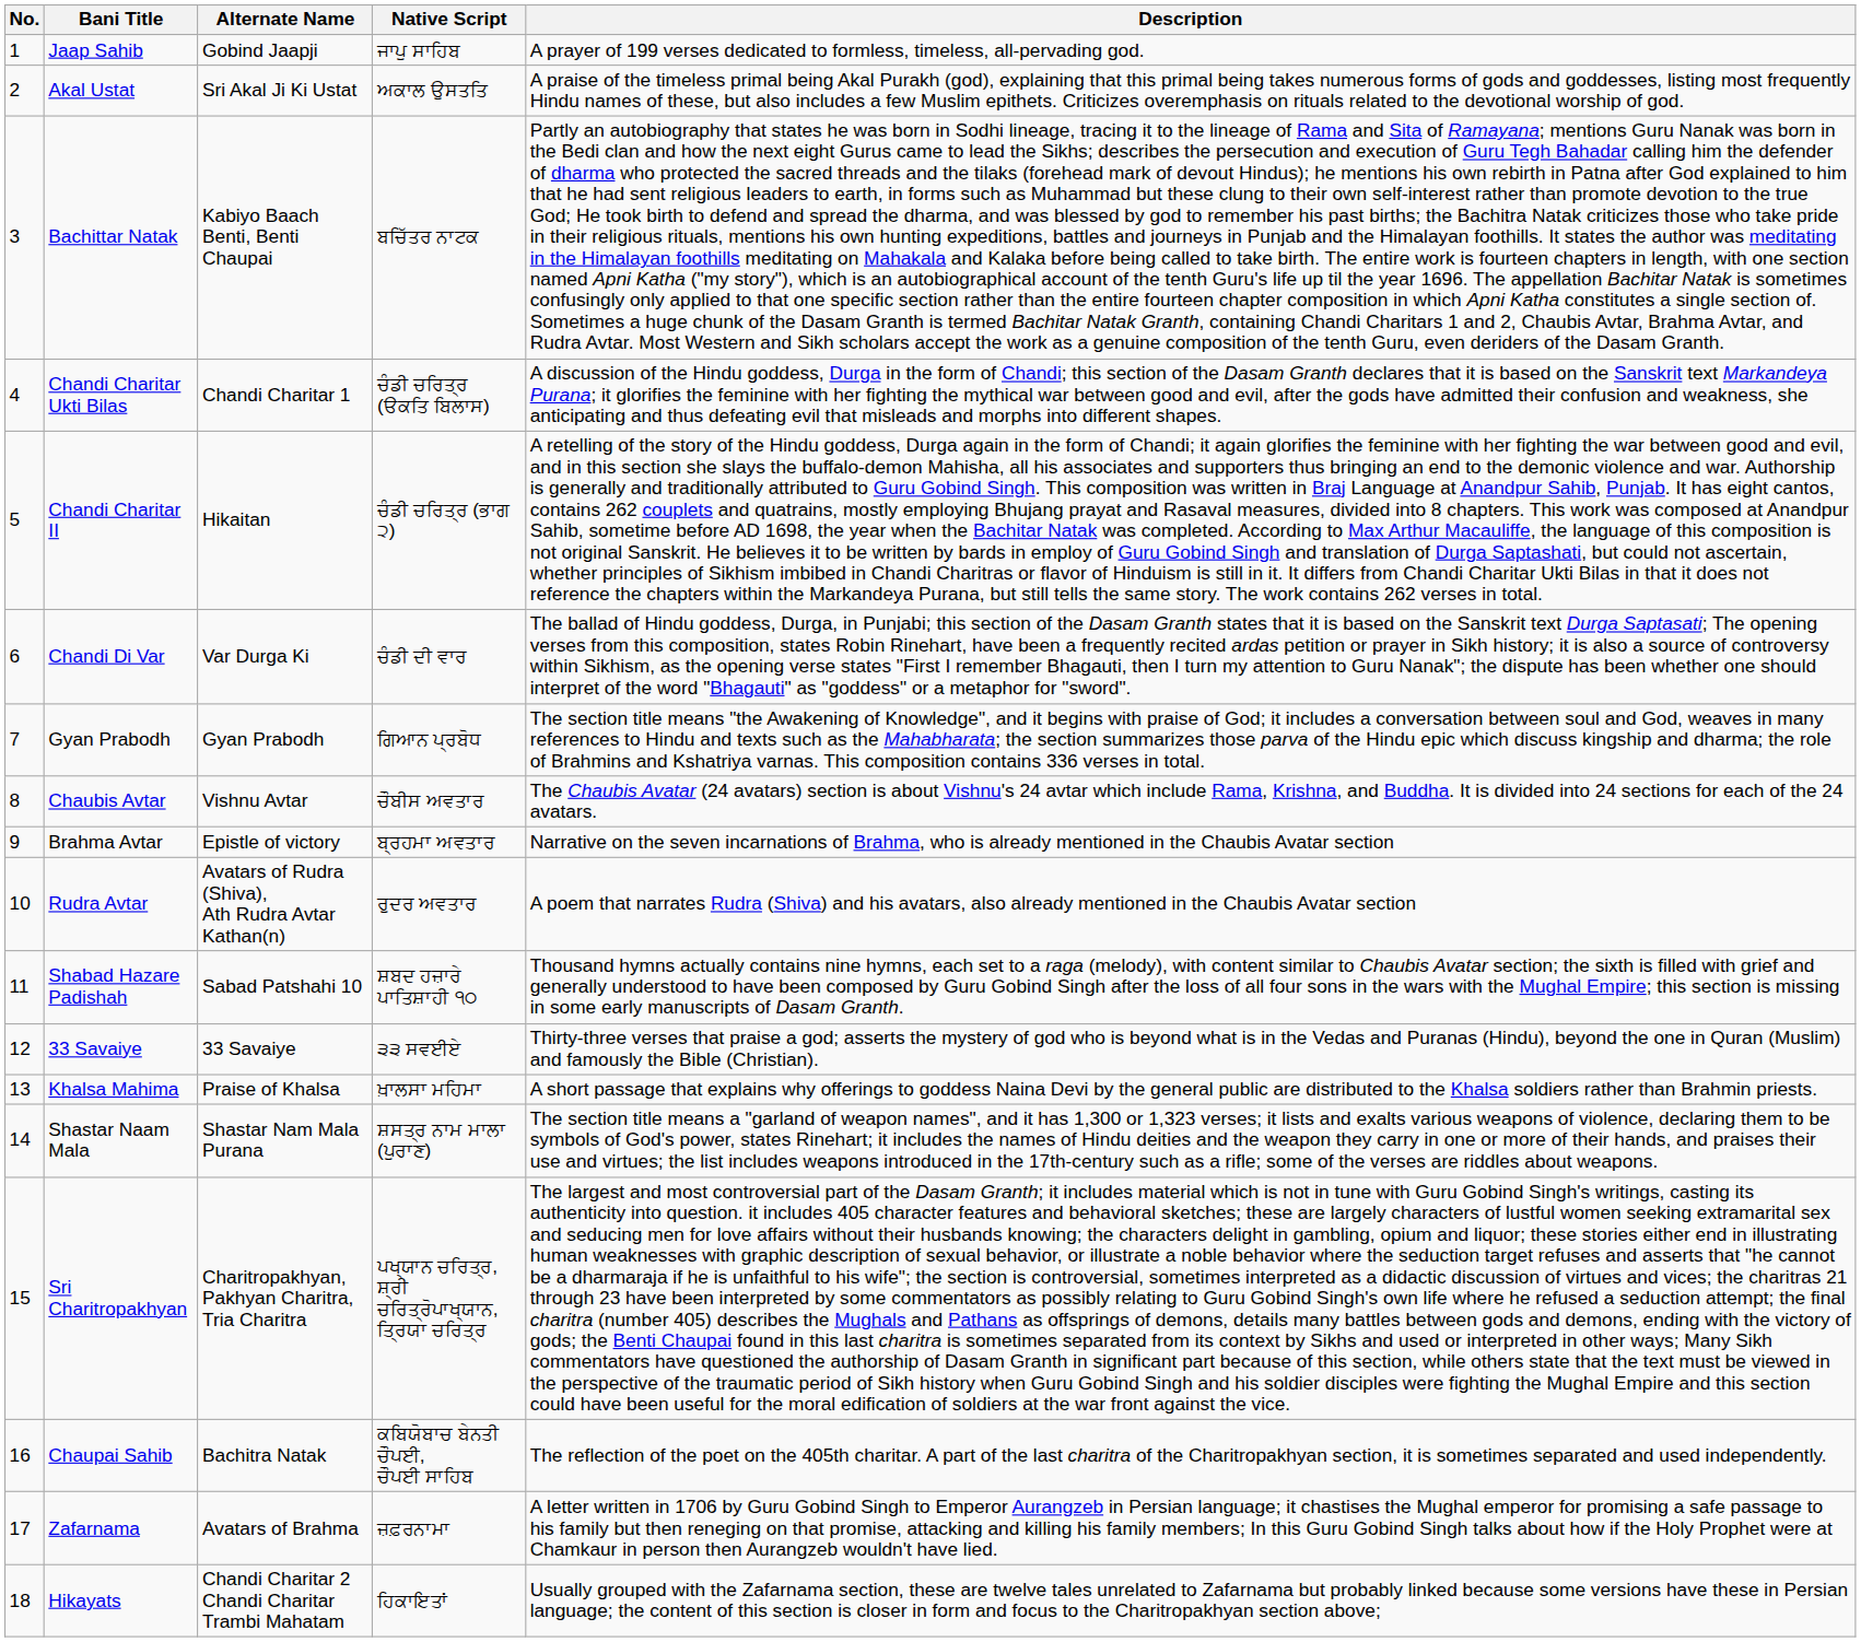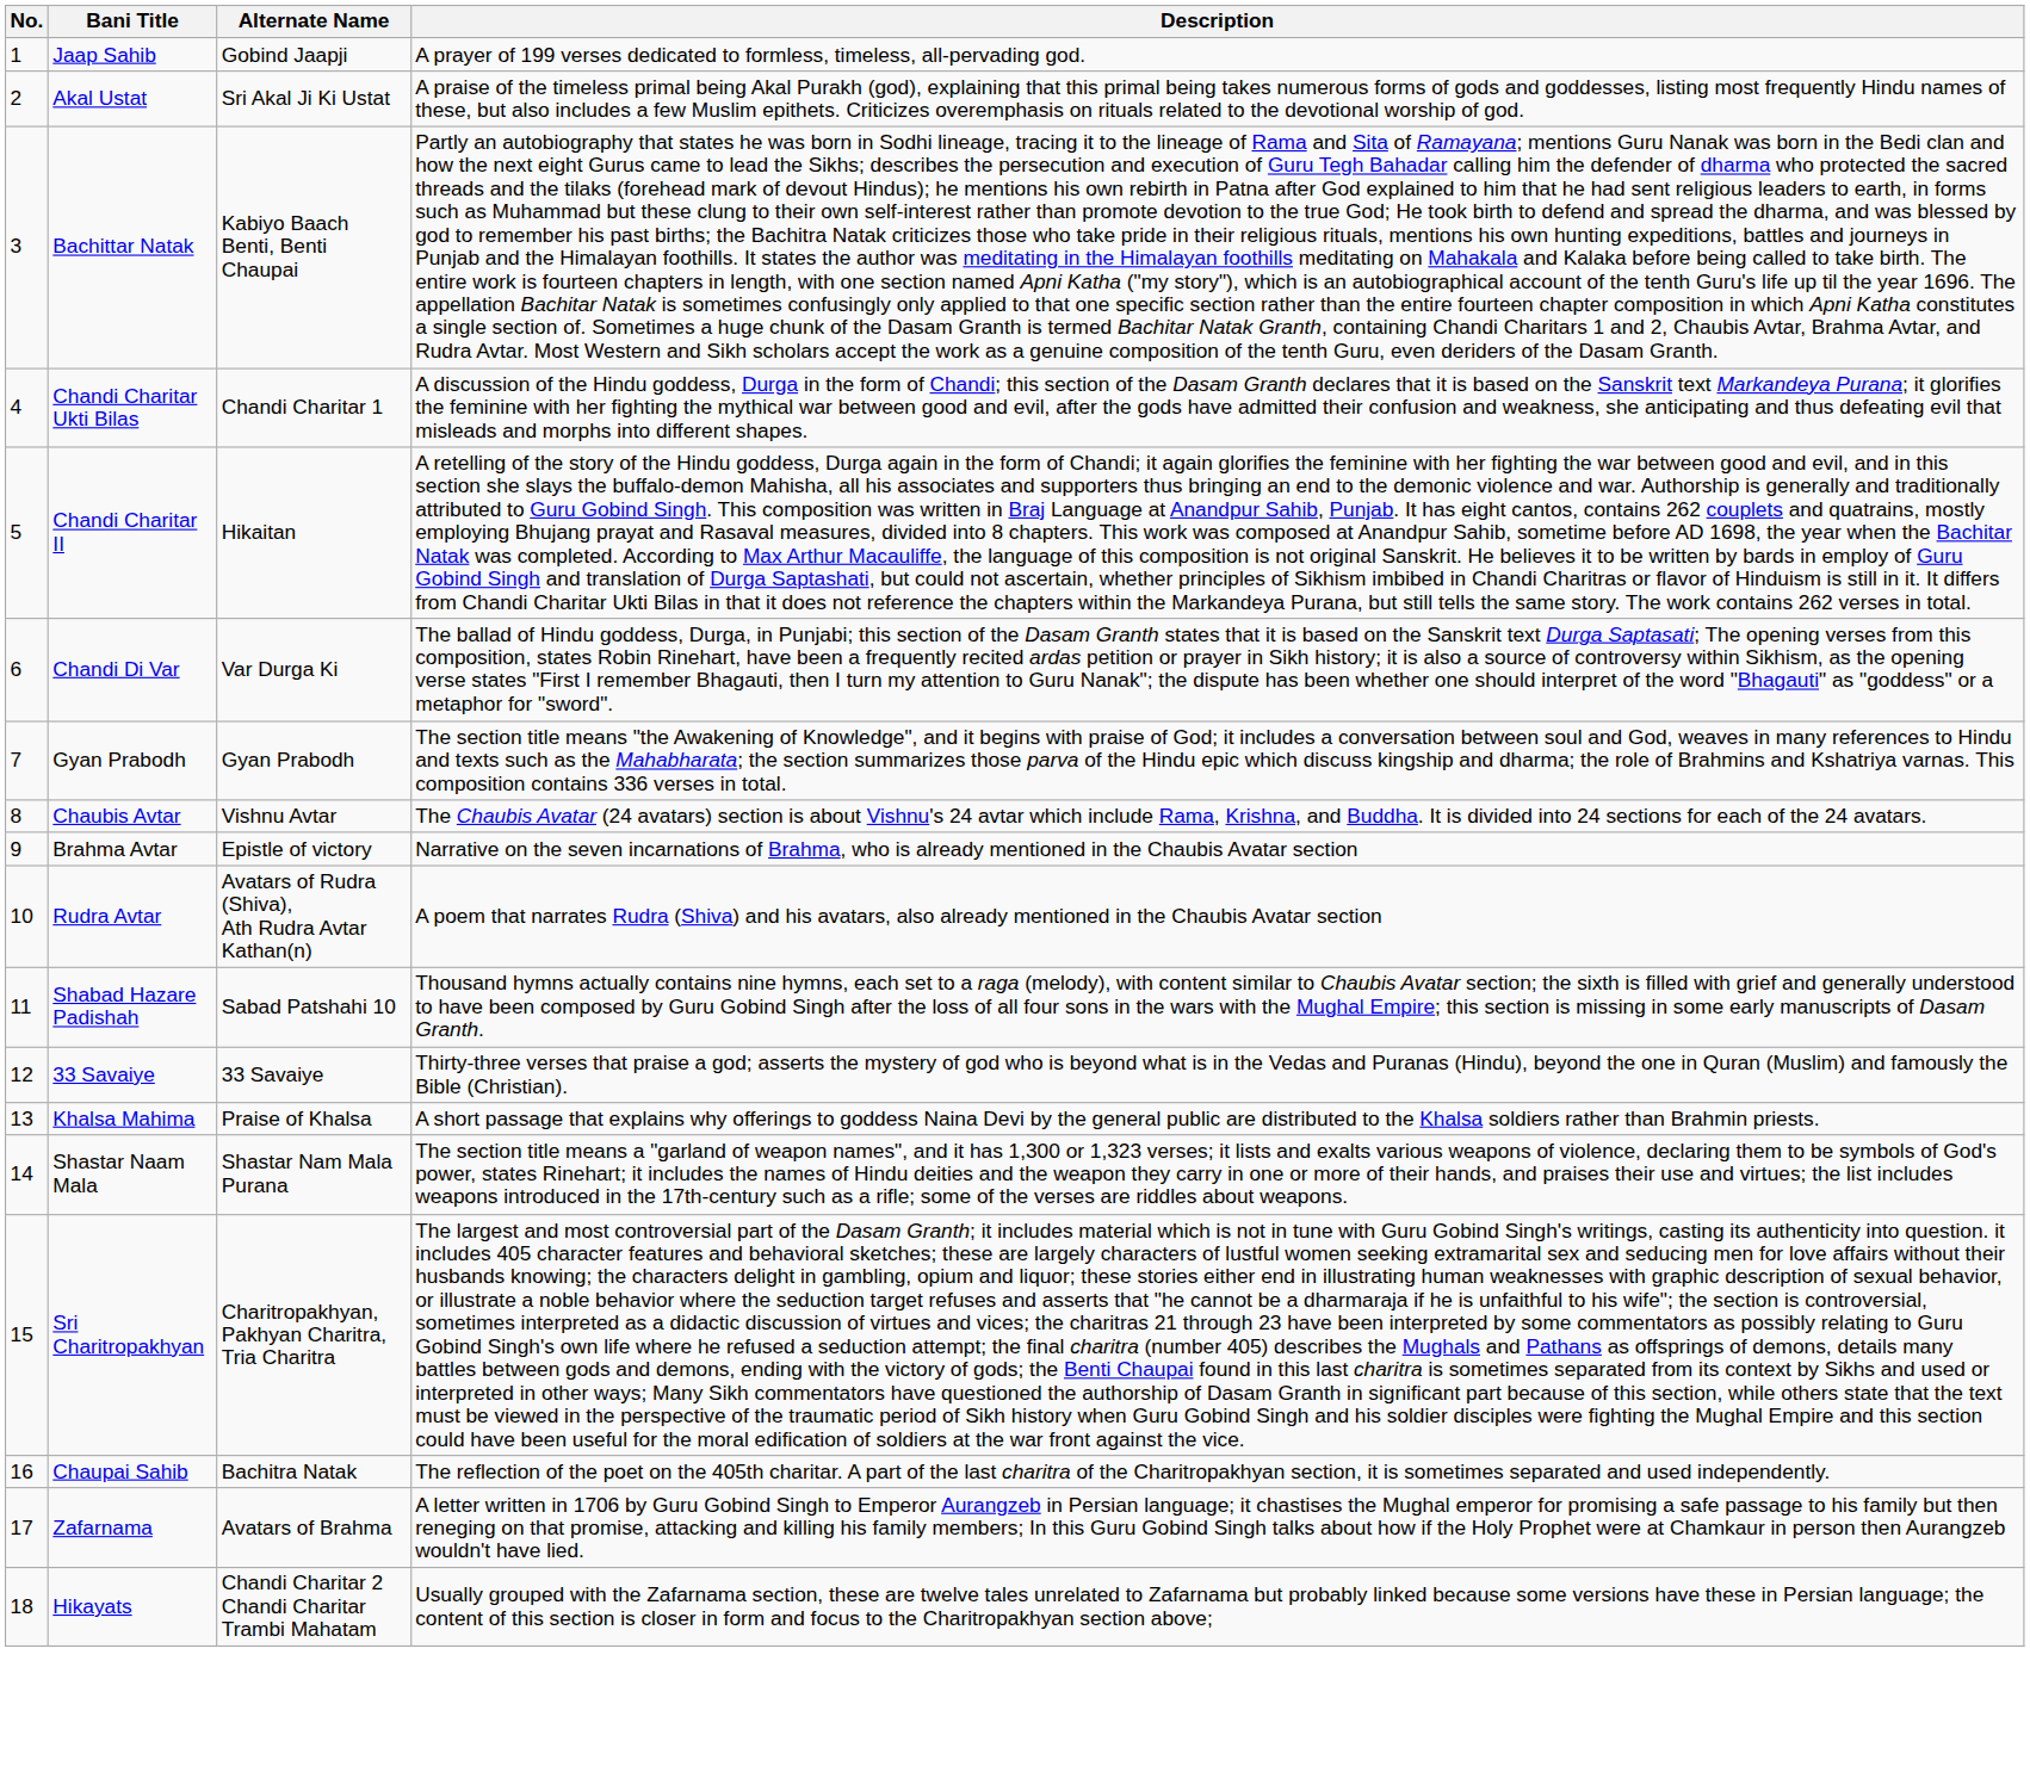- column: Native Script | ਜਾਪੁ ਸਾਹਿਬ | ਅਕਾਲ ਉਸਤਤਿ | ਬਚਿੱਤਰ ਨਾਟਕ | ਚੰਡੀ ਚਰਿਤ੍ਰ (ੳਕਤਿ ਬਿਲਾਸ) | ਚੰਡੀ ਚਰਿਤ੍ਰ (ਭਾਗ ੨) | ਚੰਡੀ ਦੀ ਵਾਰ | ਗਿਆਨ ਪ੍ਰਬੋਧ | ਚੌਬੀਸ ਅਵਤਾਰ | ਬ੍ਰਹਮਾ ਅਵਤਾਰ | ਰੁਦਰ ਅਵਤਾਰ | ਸ਼ਬਦ ਹਜ਼ਾਰੇ ਪਾਤਿਸ਼ਾਹੀ ੧੦ | ੩੩ ਸਵਈਏ | ਖ਼ਾਲਸਾ ਮਹਿਮਾ | ਸ਼ਸਤ੍ਰ ਨਾਮ ਮਾਲਾ (ਪੁਰਾਣ) | ਪਖ੍ਯਾਨ ਚਰਿਤ੍ਰ, ਸ਼੍ਰੀ ਚਰਿਤ੍ਰੋਪਾਖ੍ਯਾਨ, ਤ੍ਰਿਯਾ ਚਰਿਤ੍ਰ | ਕਬਿਯੋਬਾਚ ਬੇਨਤੀ ਚੌਪਈ, ਚੌਪਈ ਸਾਹਿਬ | ਜ਼ਫ਼ਰਨਾਮਾ | ਹਿਕਾਇਤਾਂ
